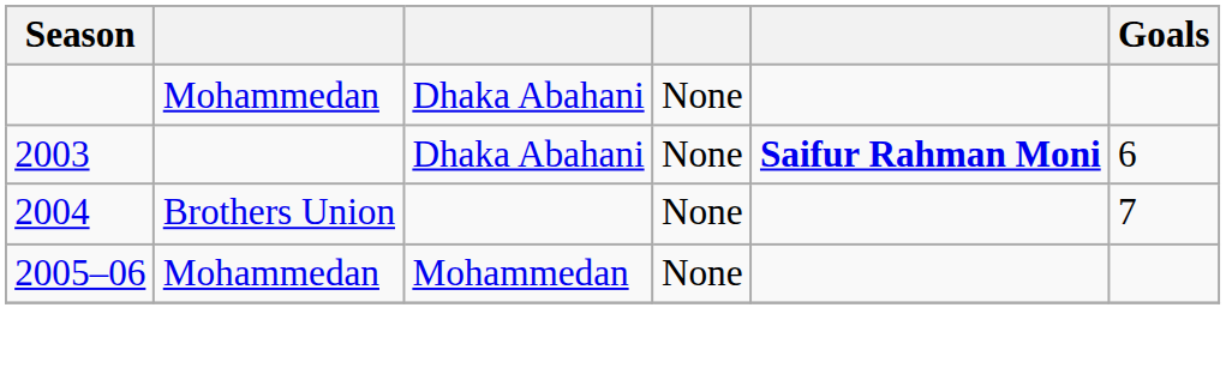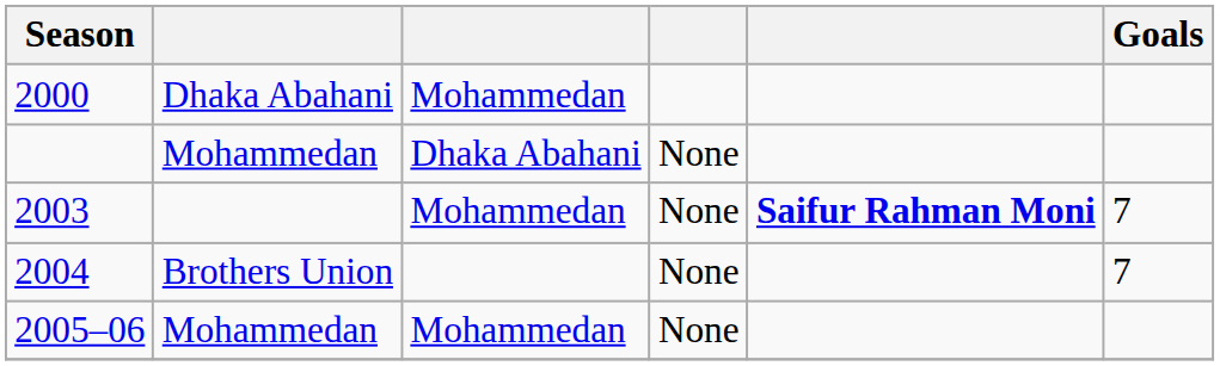+ row: 2000 | Dhaka Abahani | Mohammedan
2003 | column 3: Dhaka Abahani -> Mohammedan
2003 | Goals: 6 -> 7
